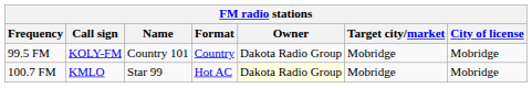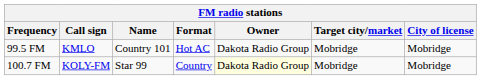99.5 FM | Call sign: KOLY-FM -> KMLO
99.5 FM | Format: Country -> Hot AC
100.7 FM | Call sign: KMLO -> KOLY-FM
100.7 FM | Format: Hot AC -> Country
